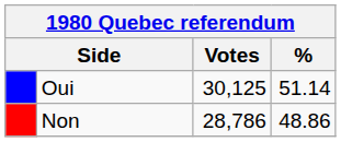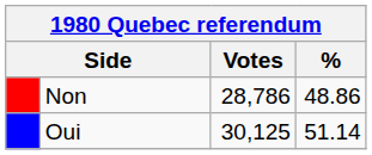rows swapped: Oui <-> Non
